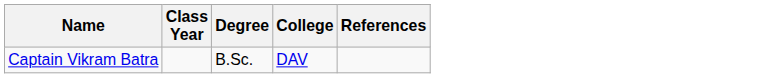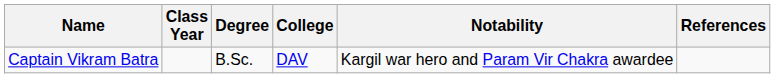+ column: Notability | Kargil war hero and Param Vir Chakra awardee
